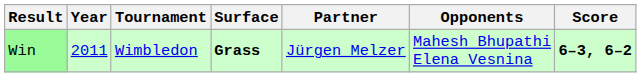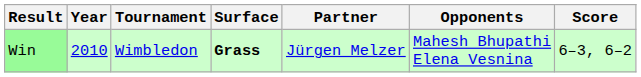Win | Year: 2011 -> 2010
Win | Score: bold -> normal
